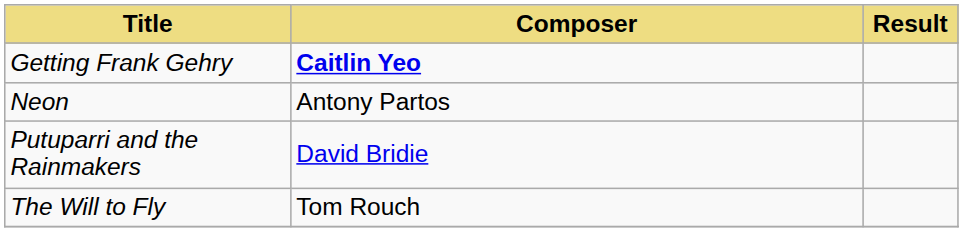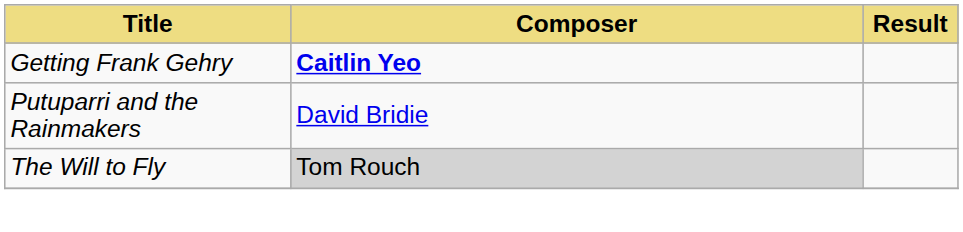- row: Neon | Antony Partos
The Will to Fly | Composer: no background -> lightgrey background
